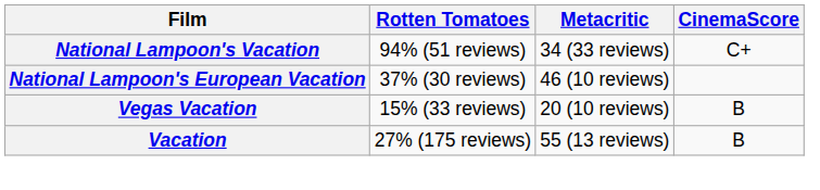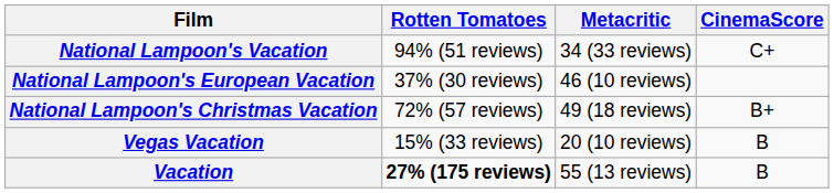+ row: National Lampoon's Christmas Vacation | 72% (57 reviews) | 49 (18 reviews) | B+
Vacation | Rotten Tomatoes: normal -> bold
